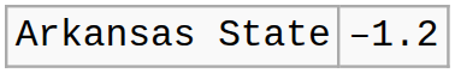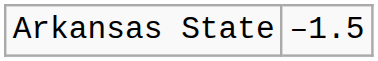Arkansas State | column 2: –1.2 -> –1.5
